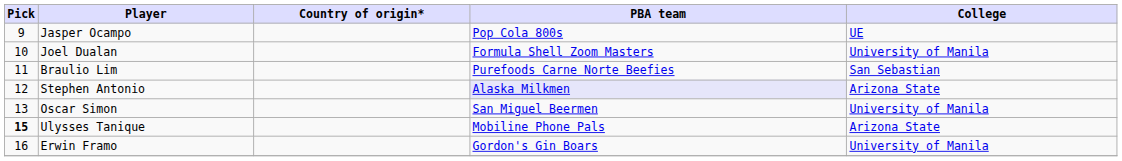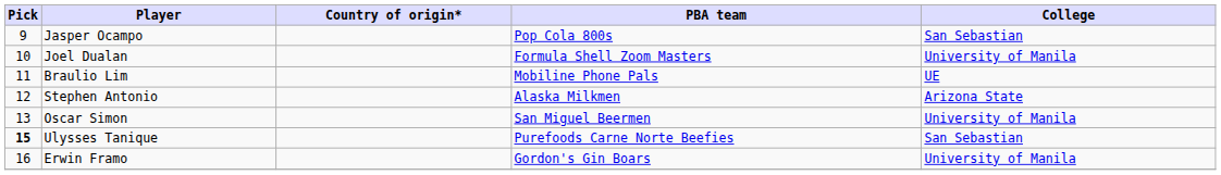Jasper Ocampo | College: UE -> San Sebastian
Braulio Lim | PBA team: Purefoods Carne Norte Beefies -> Mobiline Phone Pals
Braulio Lim | College: San Sebastian -> UE
Stephen Antonio | PBA team: lavender background -> no background
Ulysses Tanique | PBA team: Mobiline Phone Pals -> Purefoods Carne Norte Beefies
Ulysses Tanique | College: Arizona State -> San Sebastian
